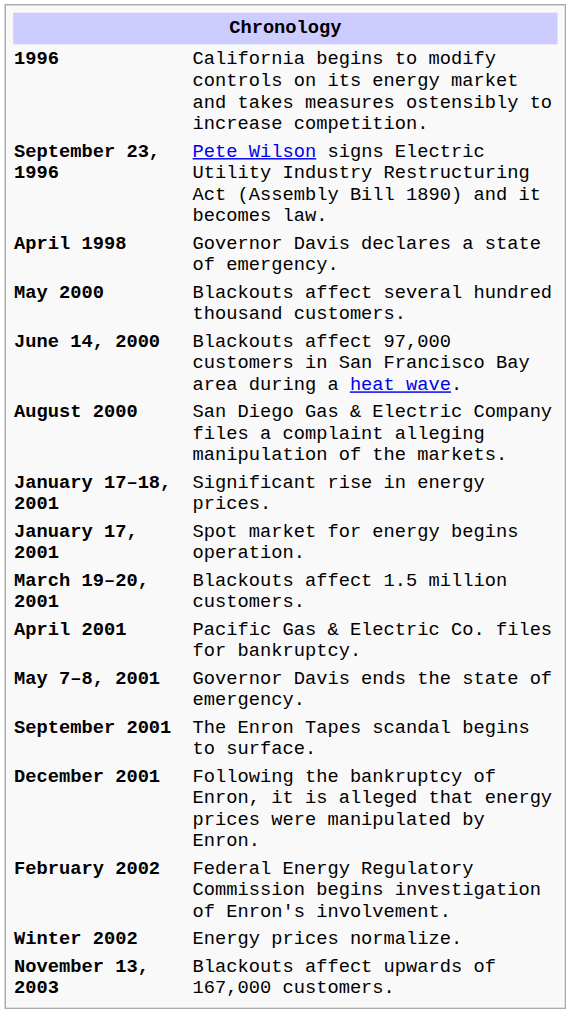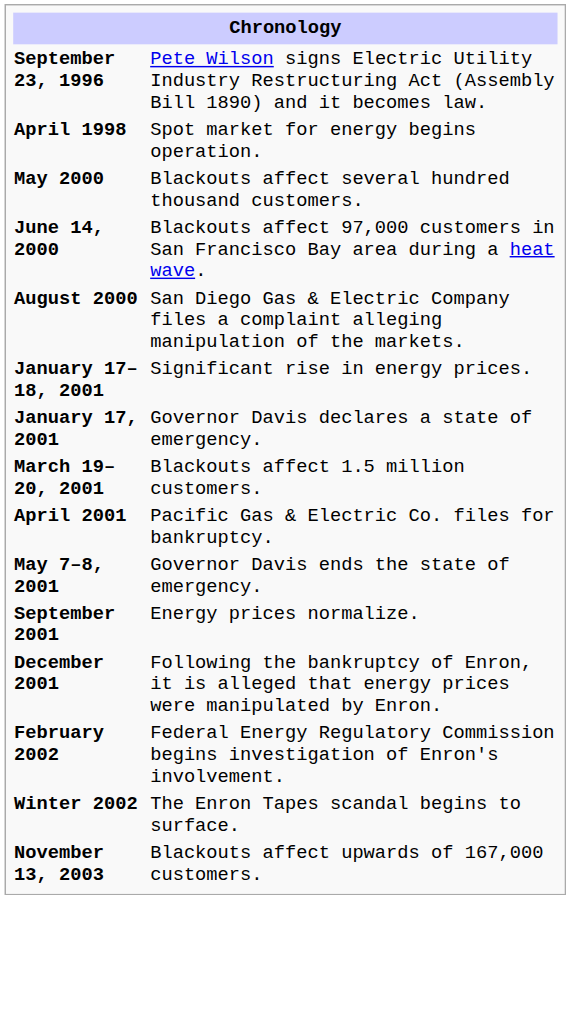- row: 1996 | California begins to modify controls on its energy market and takes measures ostensibly to increase competition.
April 1998 | column 2: Governor Davis declares a state of emergency. -> Spot market for energy begins operation.
January 17, 2001 | column 2: Spot market for energy begins operation. -> Governor Davis declares a state of emergency.
September 2001 | column 2: The Enron Tapes scandal begins to surface. -> Energy prices normalize.
Winter 2002 | column 2: Energy prices normalize. -> The Enron Tapes scandal begins to surface.
